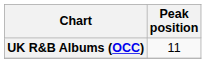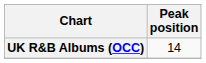UK R&B Albums (OCC) | Peak position: 11 -> 14
